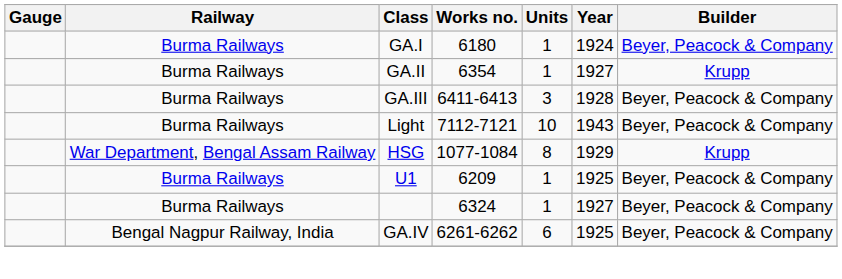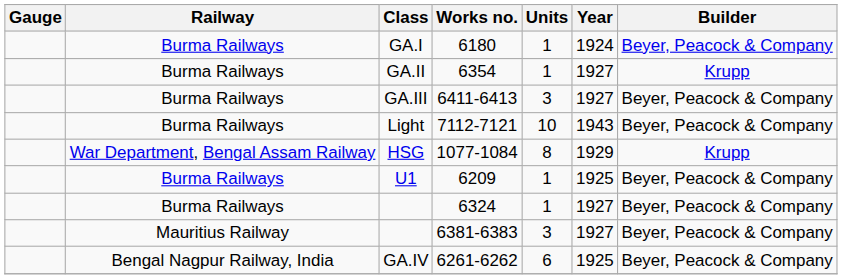6411-6413 | Year: 1928 -> 1927
+ row: Mauritius Railway | 6381-6383 | 3 | 1927 | Beyer, Peacock & Company
